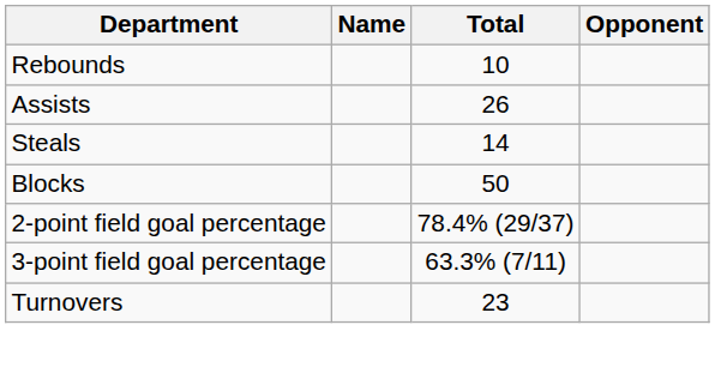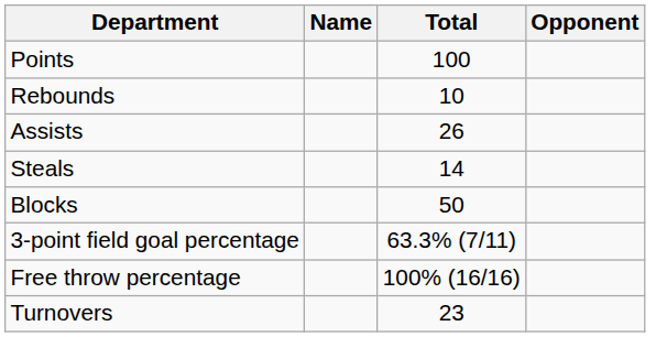+ row: Points | 100
- row: 2-point field goal percentage | 78.4% (29/37)
+ row: Free throw percentage | 100% (16/16)
